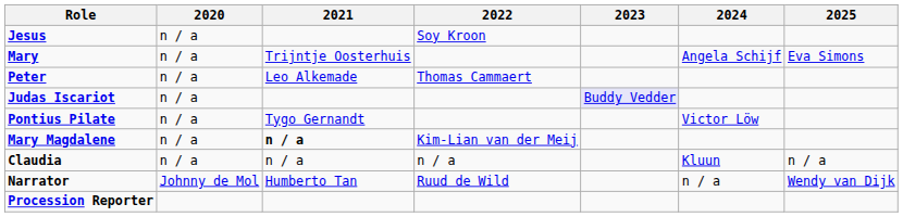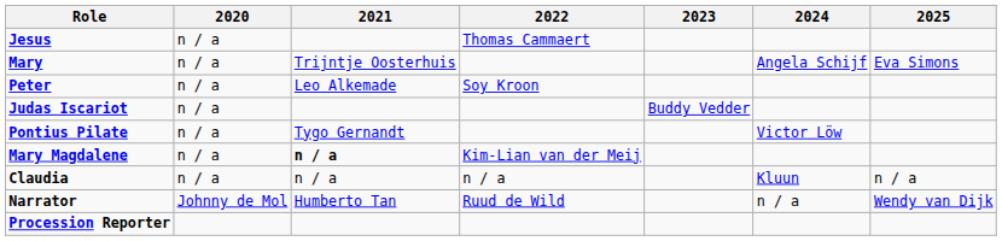Jesus | 2022: Soy Kroon -> Thomas Cammaert
Peter | 2022: Thomas Cammaert -> Soy Kroon
Judas Iscariot | 2023: lavender background -> no background
